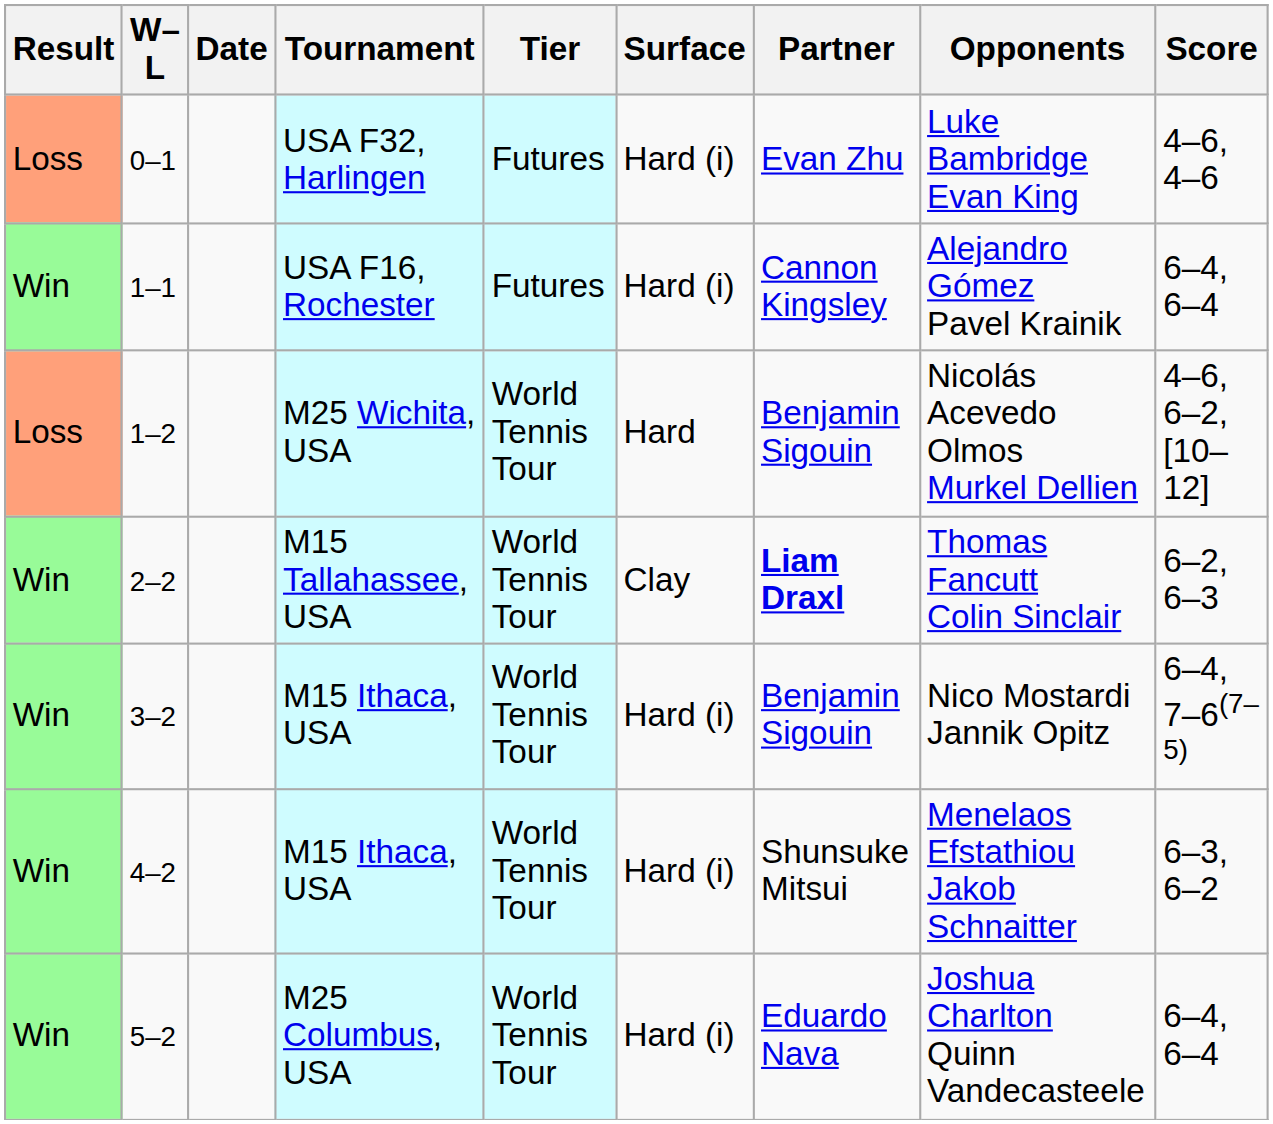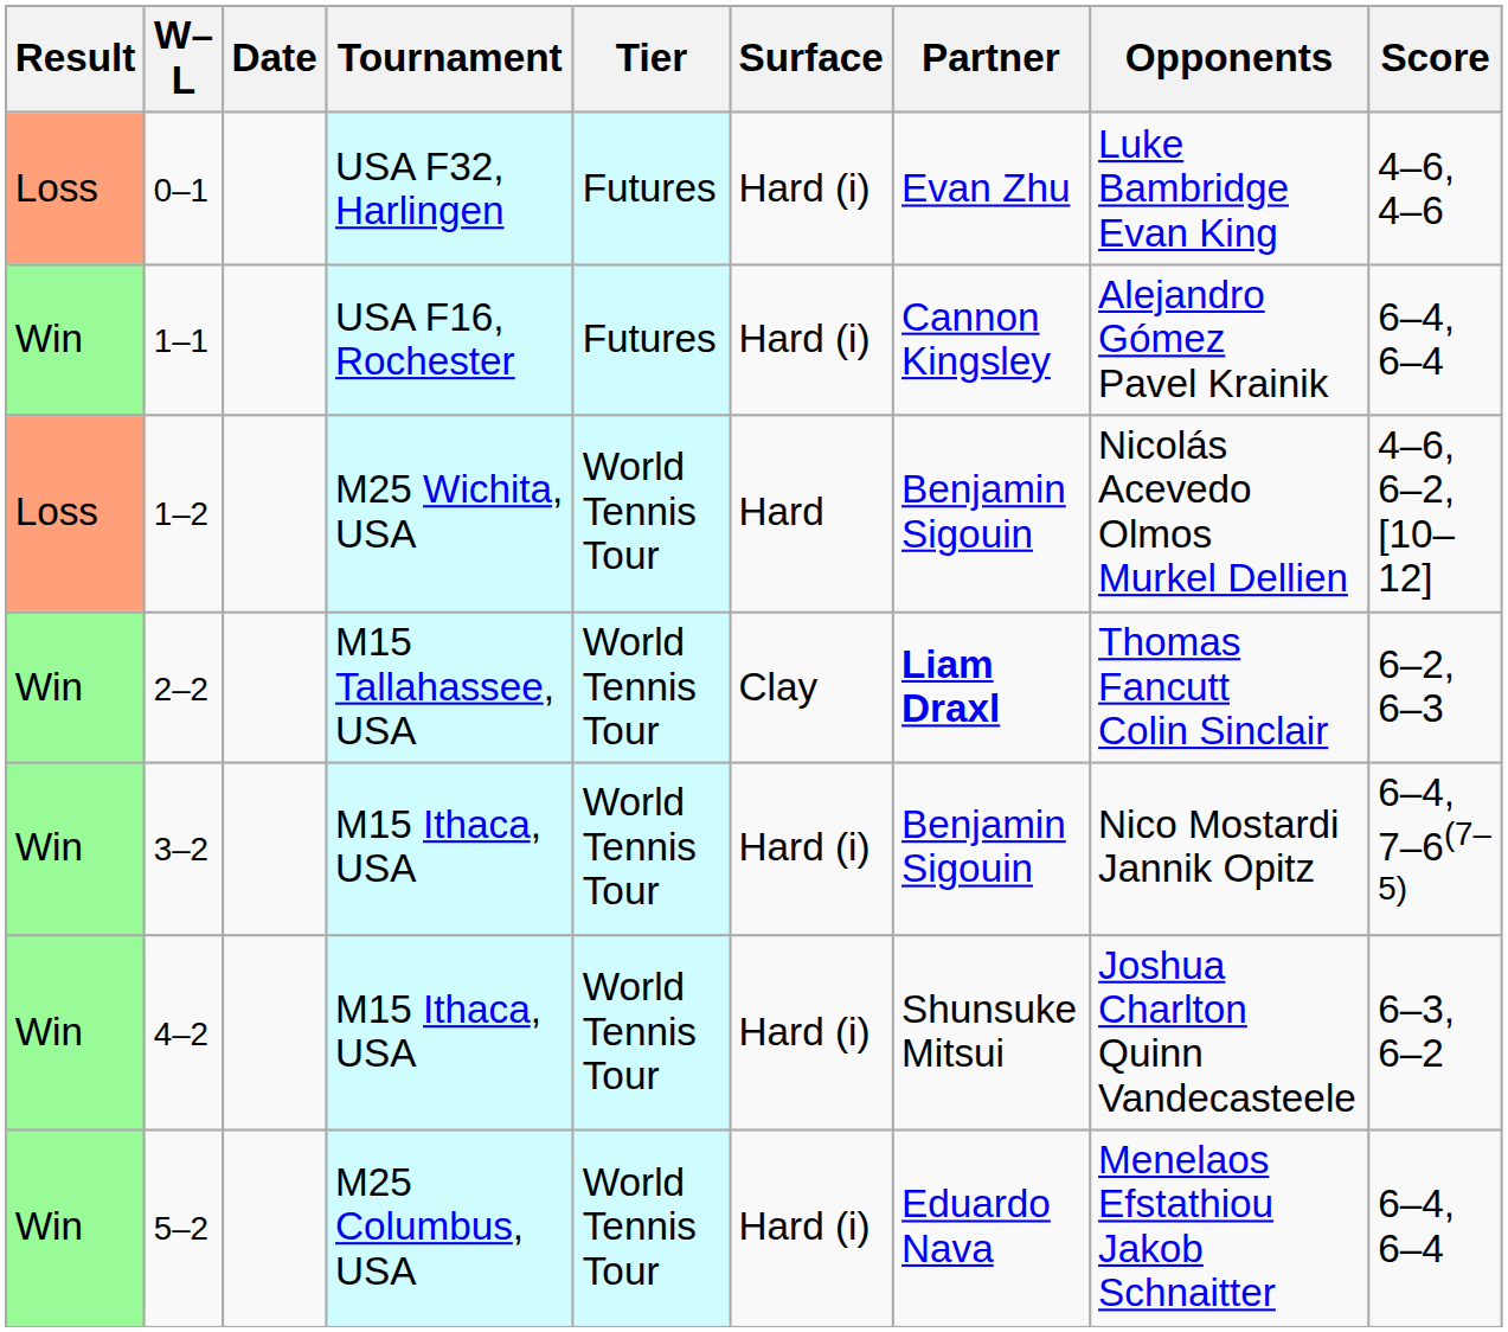4–2 | Opponents: Menelaos Efstathiou Jakob Schnaitter -> Joshua Charlton Quinn Vandecasteele
5–2 | Opponents: Joshua Charlton Quinn Vandecasteele -> Menelaos Efstathiou Jakob Schnaitter
